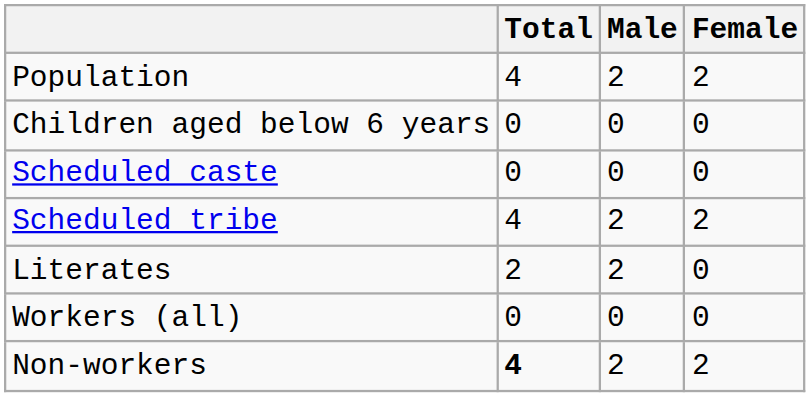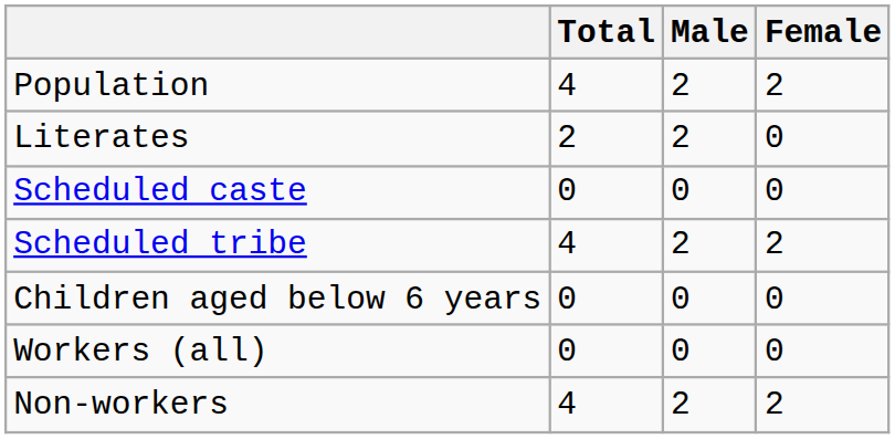rows swapped: Children aged below 6 years <-> Literates
Non-workers | Total: bold -> normal
